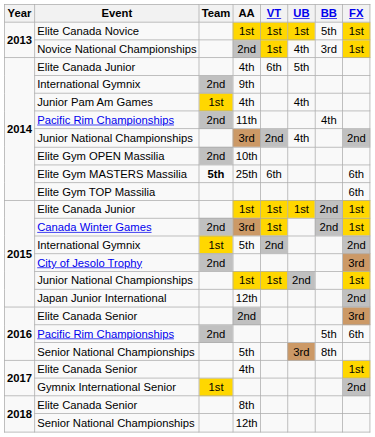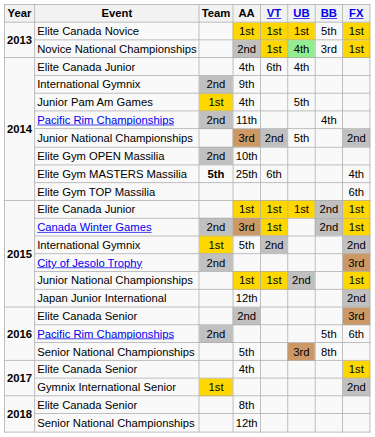Novice National Championships | UB: no background -> lightgreen background
Elite Canada Junior / 4th | UB: 5th -> 4th
Junior Pam Am Games | UB: 4th -> 5th
Junior National Championships / 3rd | UB: 4th -> 5th
Elite Gym MASTERS Massilia | FX: 6th -> 4th
